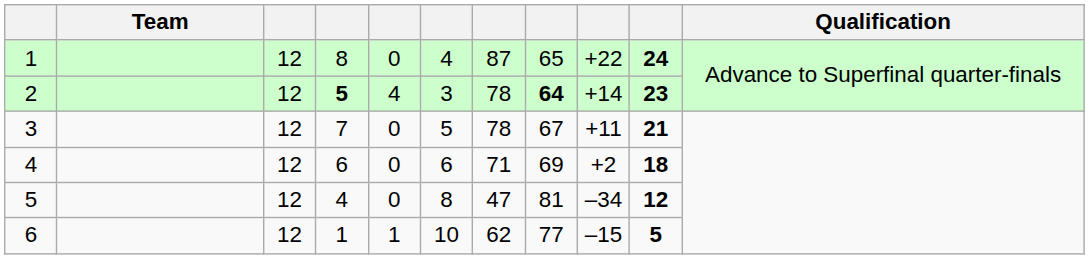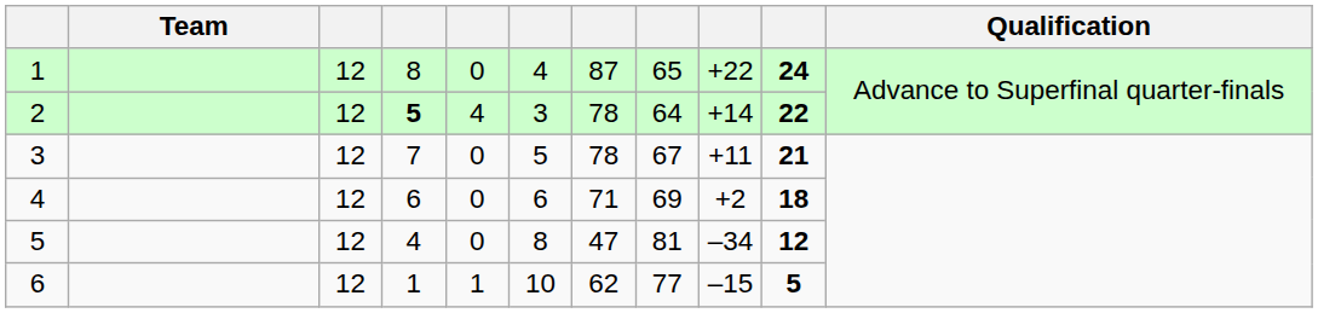2 | column 8: bold -> normal
2 | column 10: 23 -> 22
